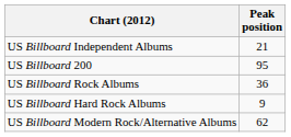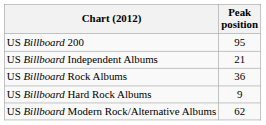rows swapped: US Billboard 200 <-> US Billboard Independent Albums
